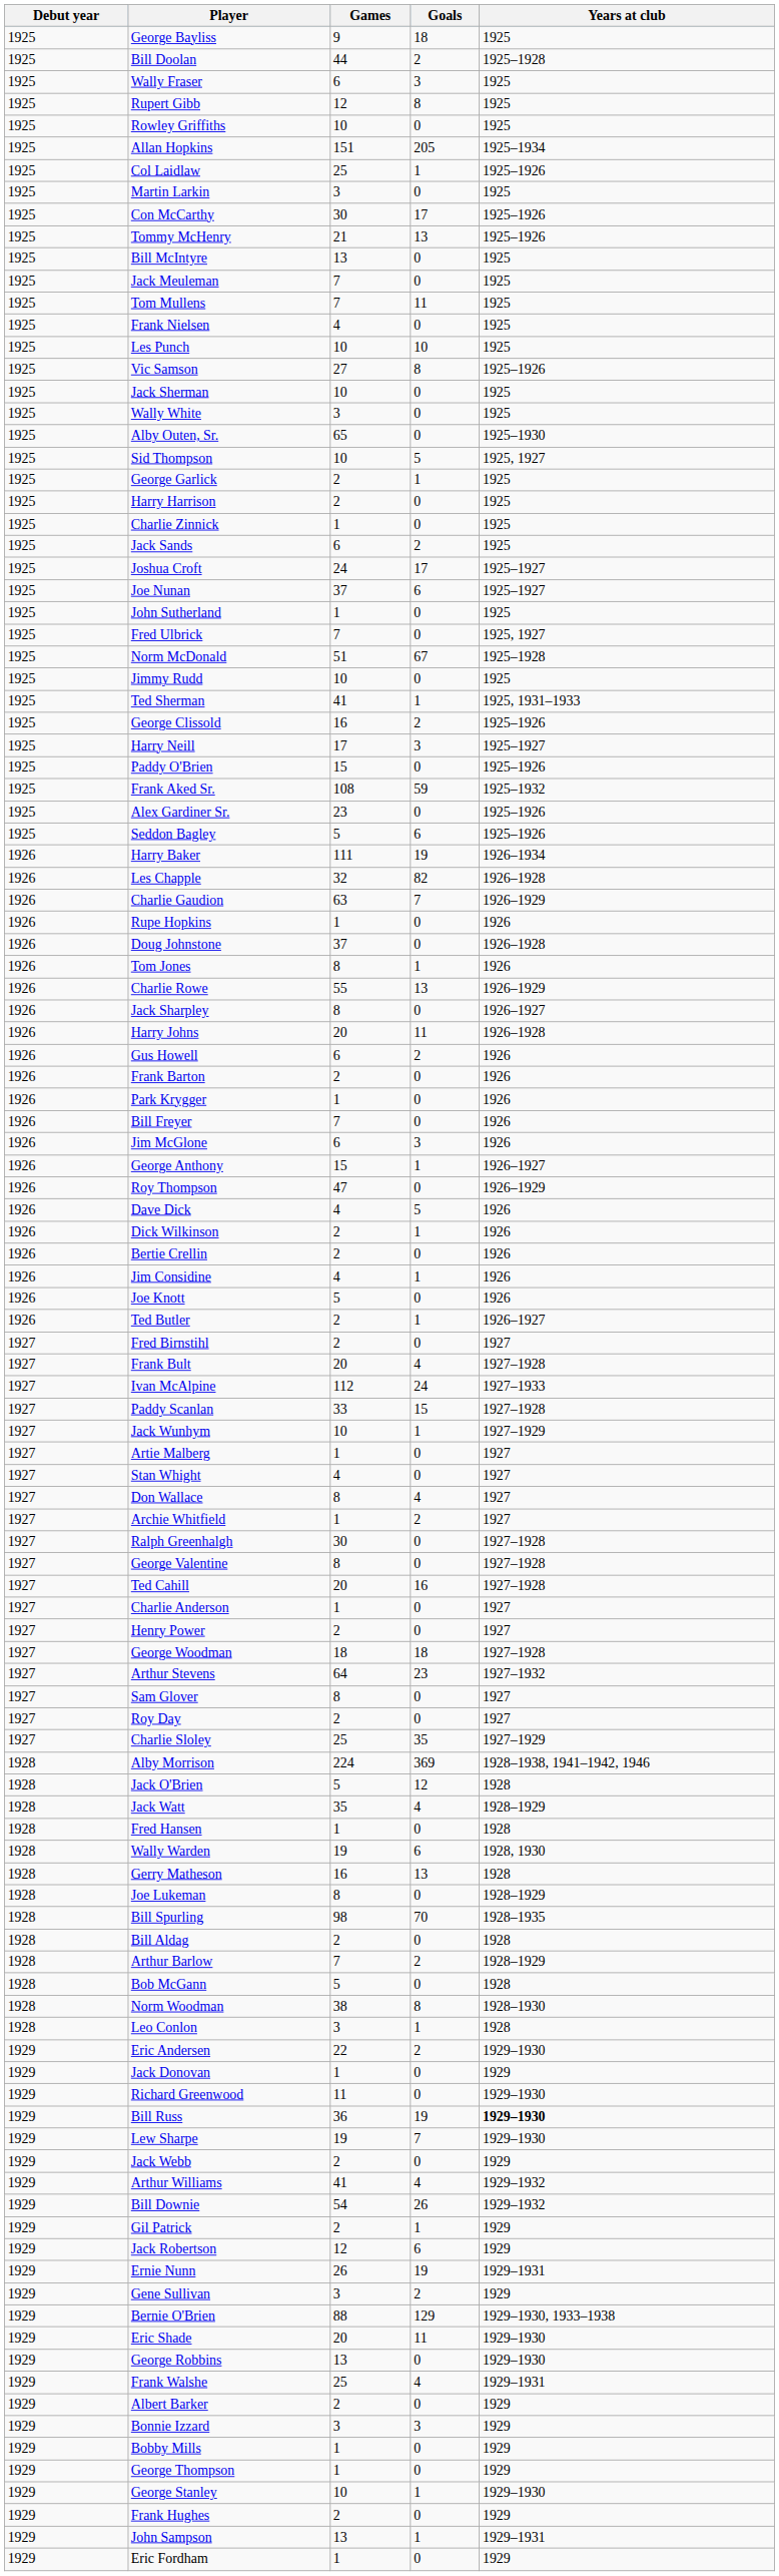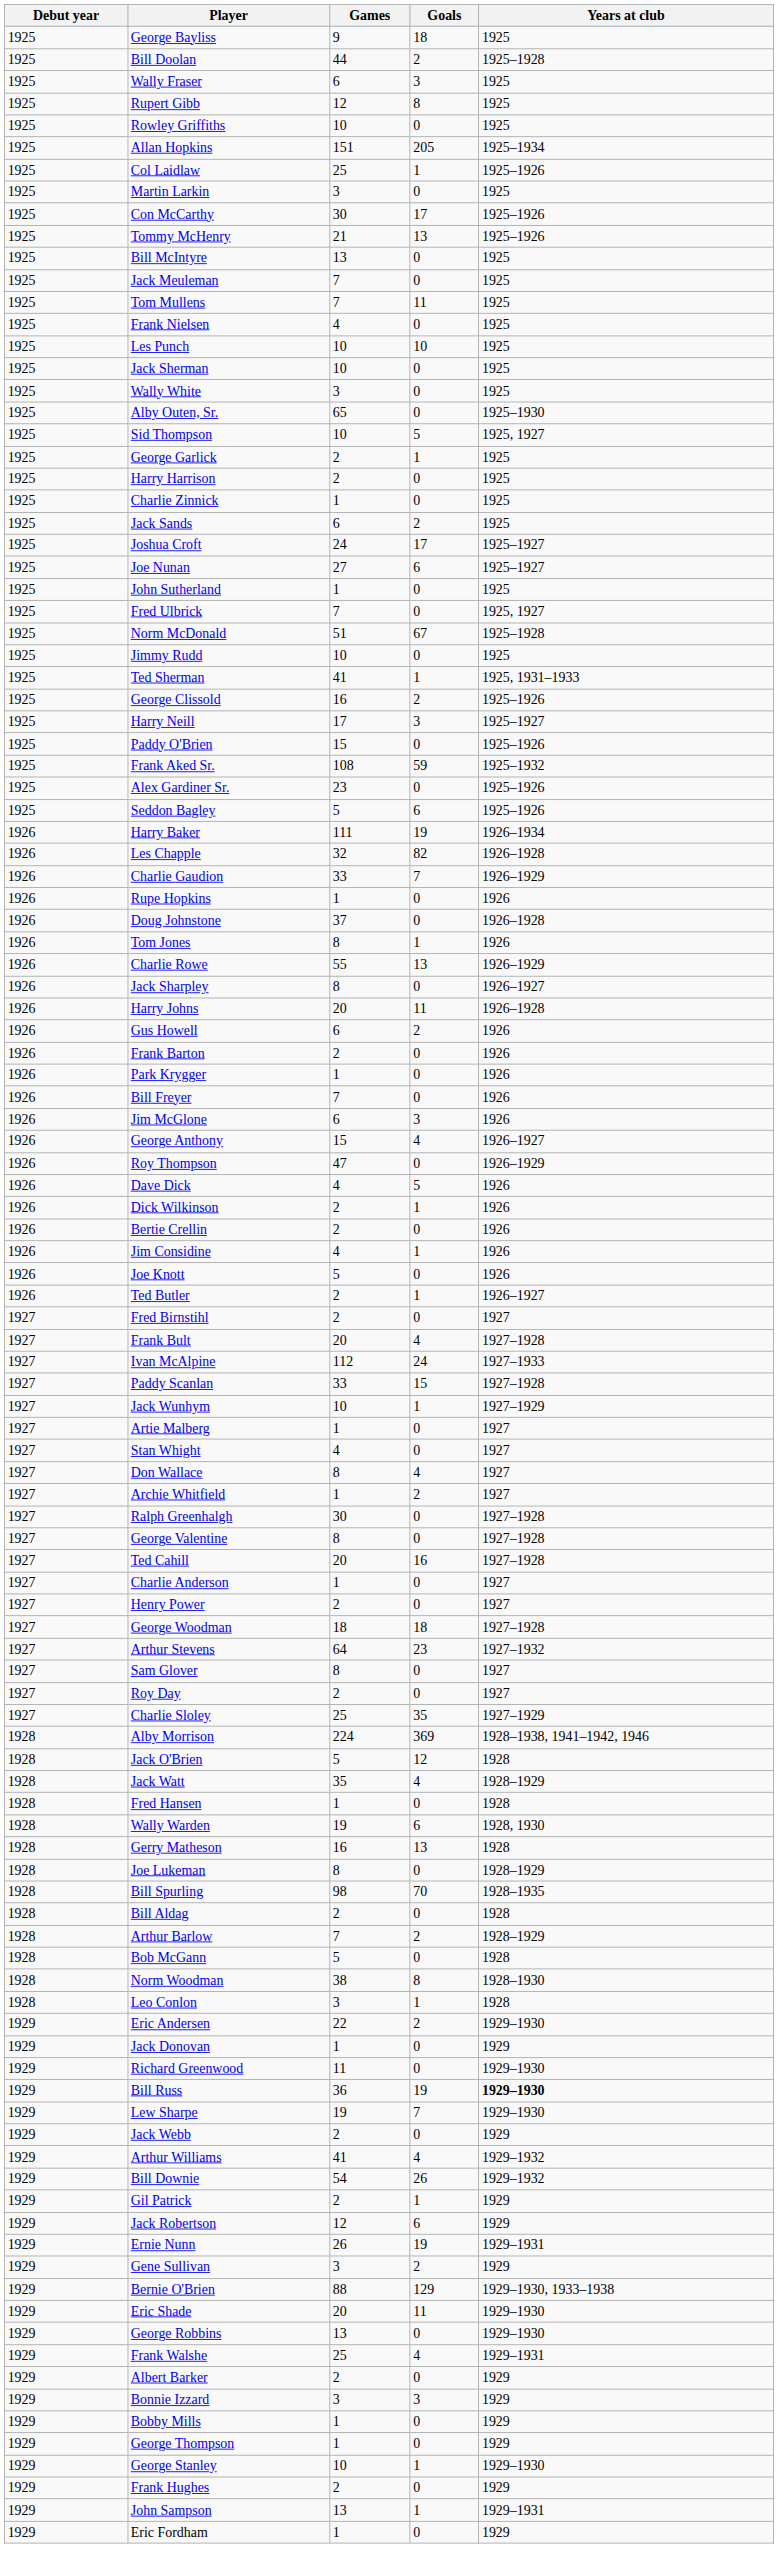- row: 1925 | Vic Samson | 27 | 8 | 1925–1926
Joe Nunan | Games: 37 -> 27
Charlie Gaudion | Games: 63 -> 33
George Anthony | Goals: 1 -> 4
